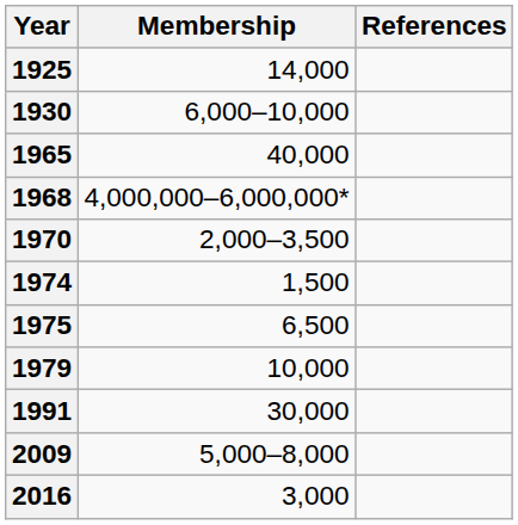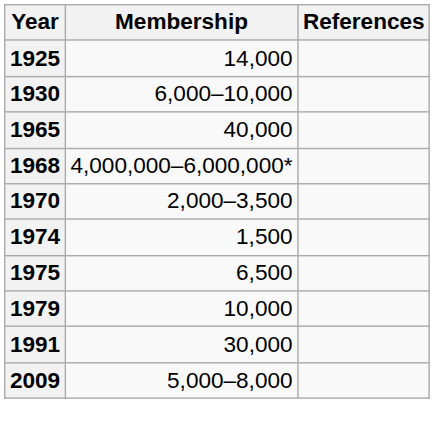- row: 2016 | 3,000
